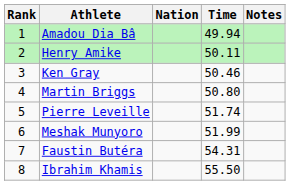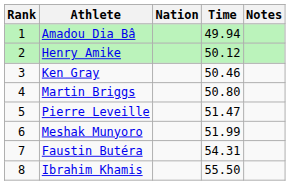Henry Amike | Time: 50.11 -> 50.12
Pierre Leveille | Time: 51.74 -> 51.47
